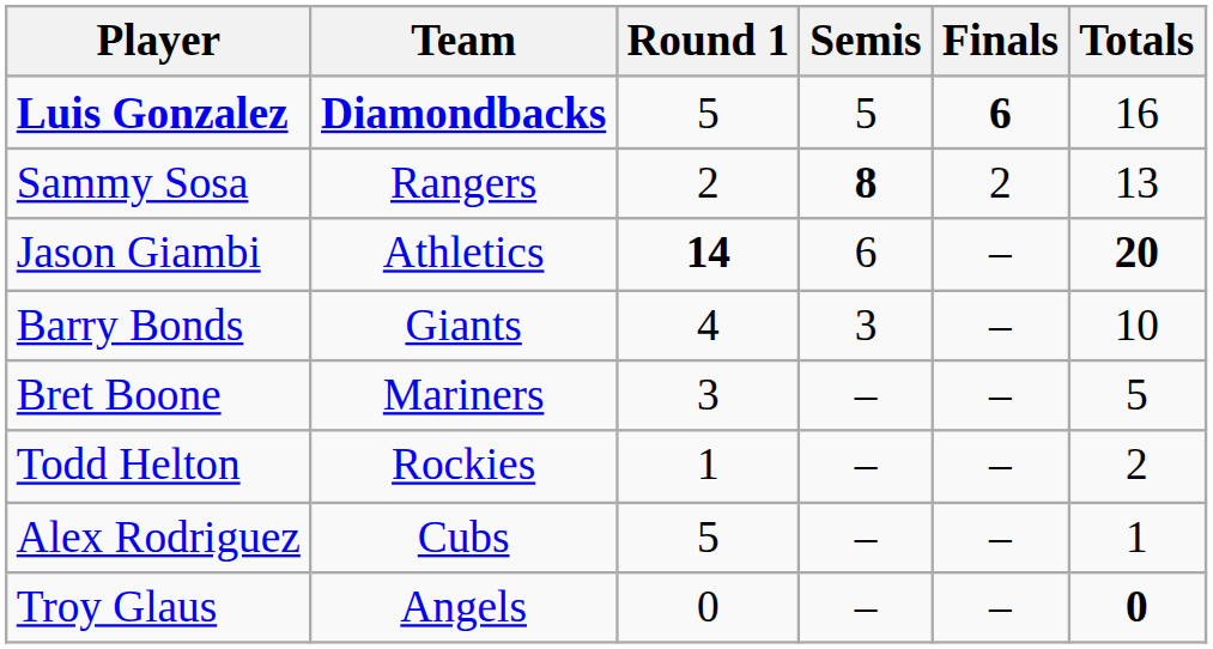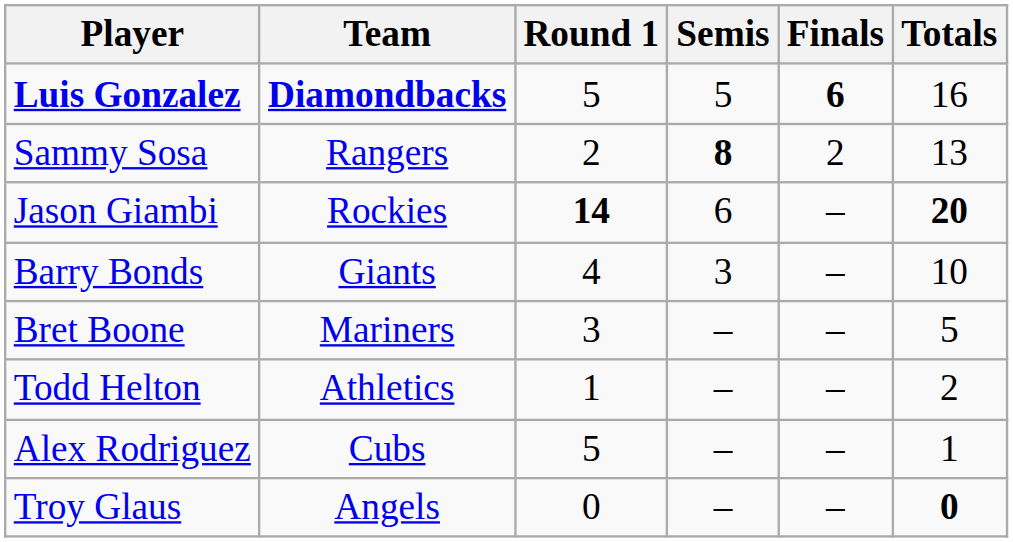Jason Giambi | Team: Athletics -> Rockies
Todd Helton | Team: Rockies -> Athletics
